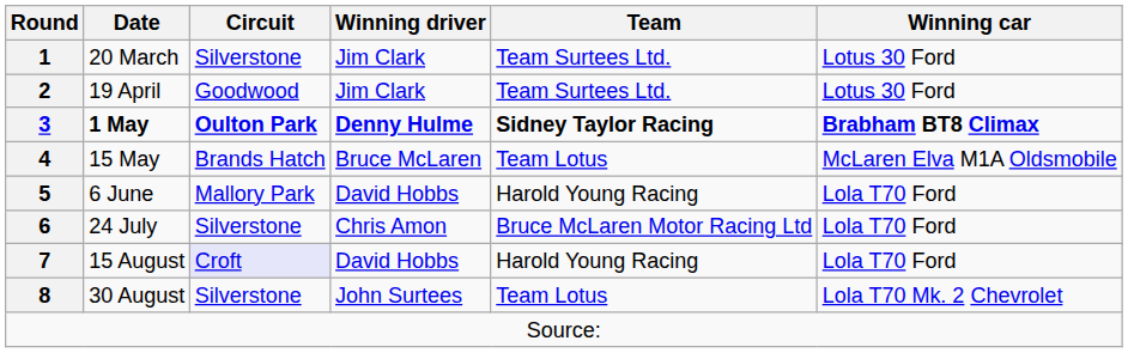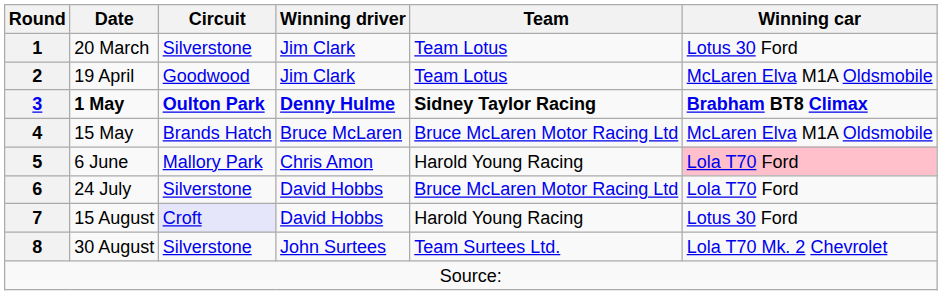20 March | Team: Team Surtees Ltd. -> Team Lotus
19 April | Team: Team Surtees Ltd. -> Team Lotus
19 April | Winning car: Lotus 30 Ford -> McLaren Elva M1A Oldsmobile
15 May | Team: Team Lotus -> Bruce McLaren Motor Racing Ltd
6 June | Winning driver: David Hobbs -> Chris Amon
6 June | Winning car: no background -> pink background
24 July | Winning driver: Chris Amon -> David Hobbs
15 August | Winning car: Lola T70 Ford -> Lotus 30 Ford
30 August | Team: Team Lotus -> Team Surtees Ltd.
